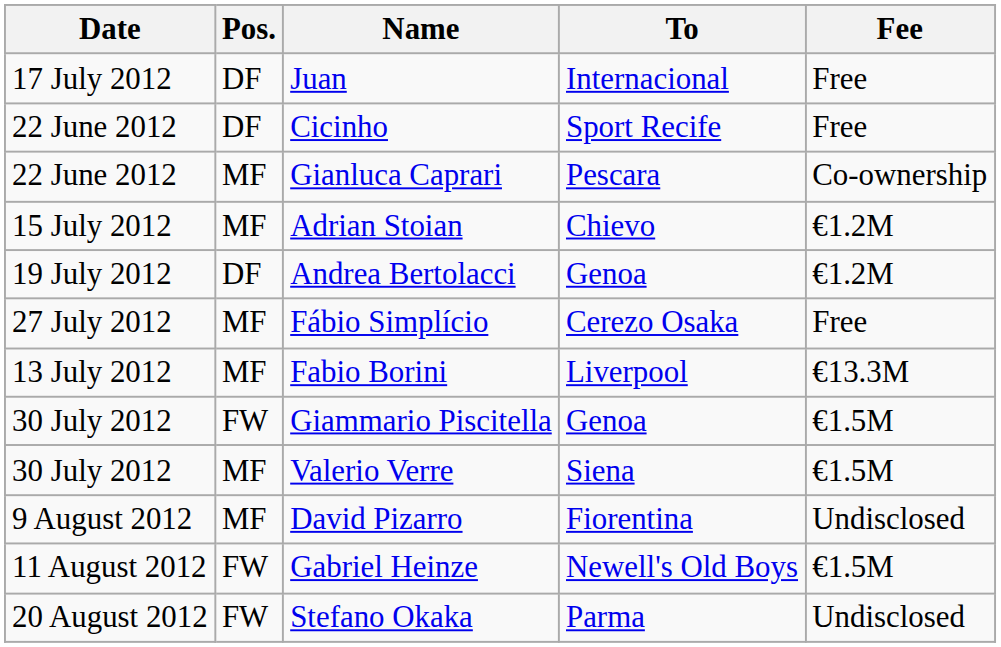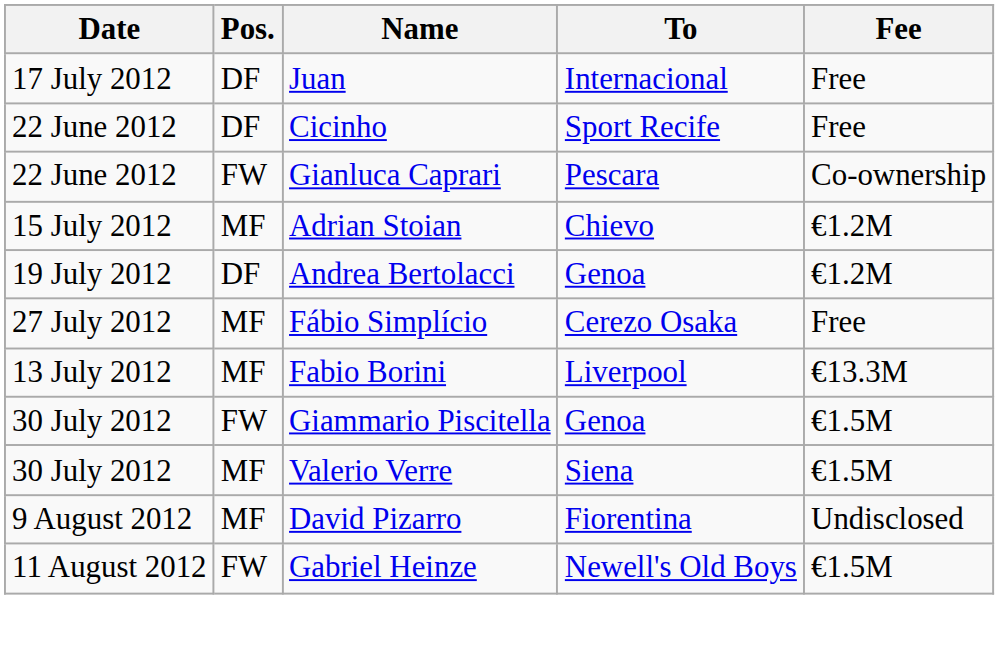Gianluca Caprari | Pos.: MF -> FW
- row: 20 August 2012 | FW | Stefano Okaka | Parma | Undisclosed
